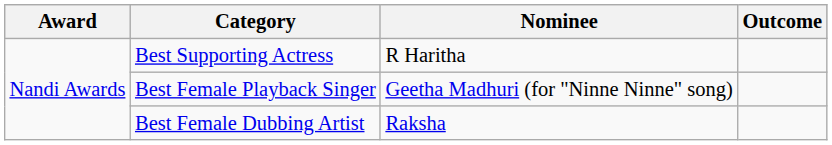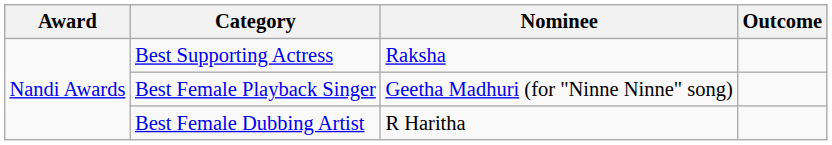Best Supporting Actress | Nominee: R Haritha -> Raksha
Best Female Dubbing Artist | Nominee: Raksha -> R Haritha
